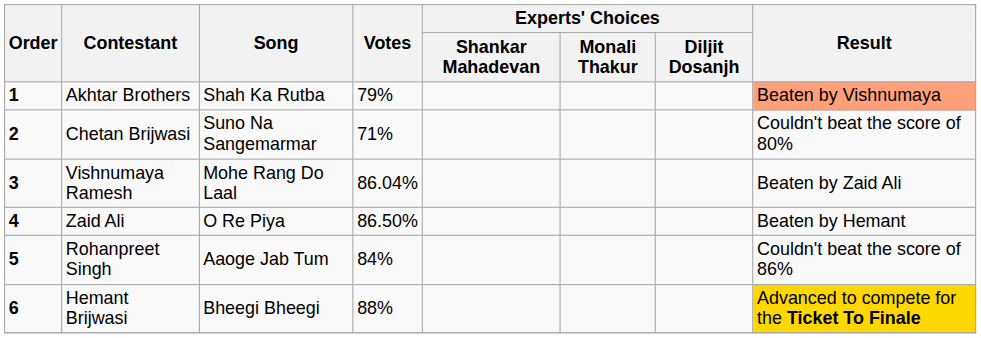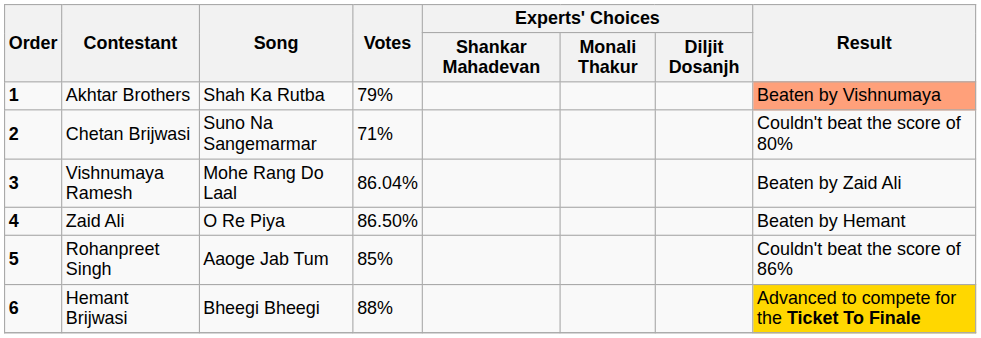Rohanpreet Singh | Votes: 84% -> 85%
